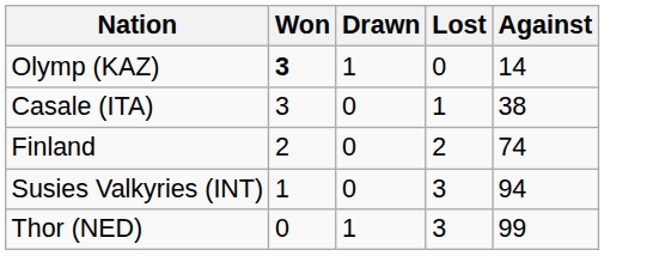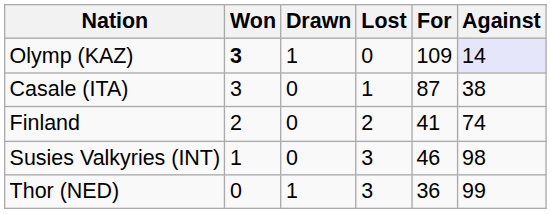+ column: For | 109 | 87 | 41 | 46 | 36
Olymp (KAZ) | Against: no background -> lavender background
Susies Valkyries (INT) | Against: 94 -> 98
